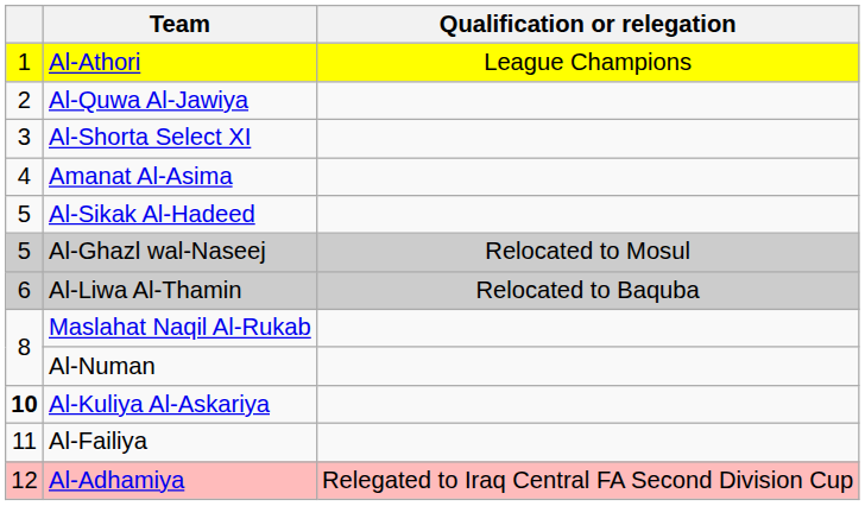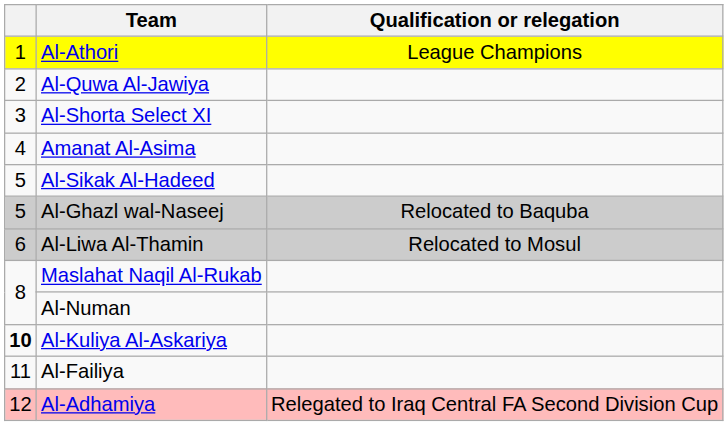Al-Ghazl wal-Naseej | Qualification or relegation: Relocated to Mosul -> Relocated to Baquba
Al-Liwa Al-Thamin | Qualification or relegation: Relocated to Baquba -> Relocated to Mosul
